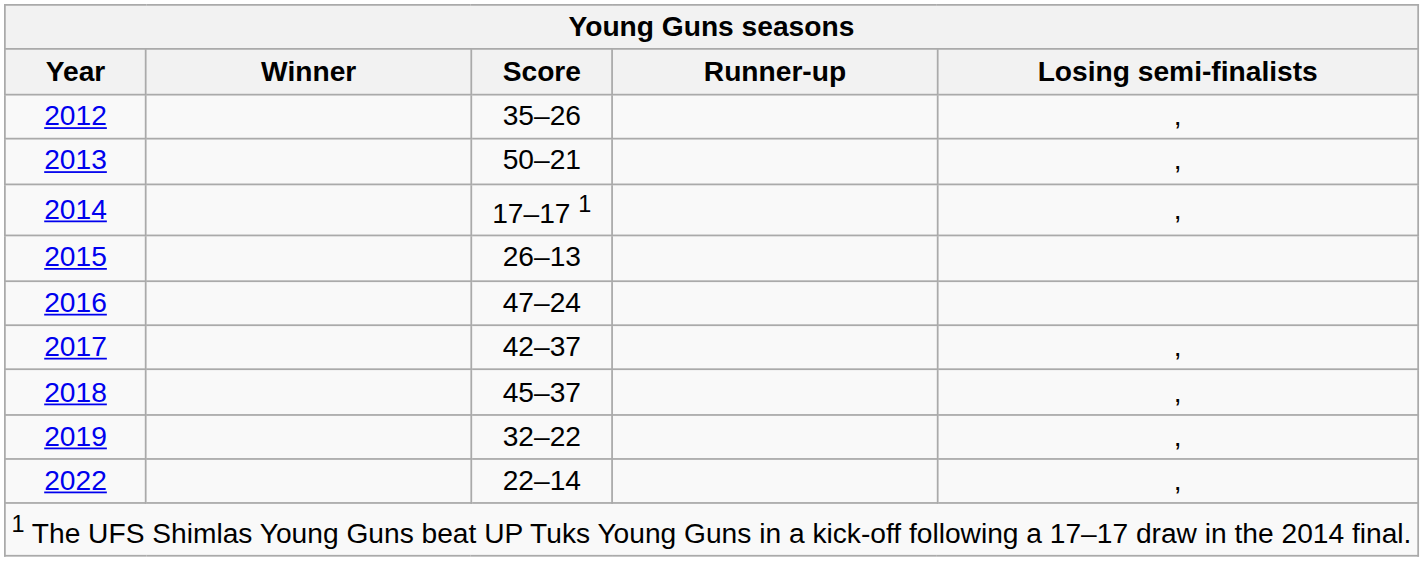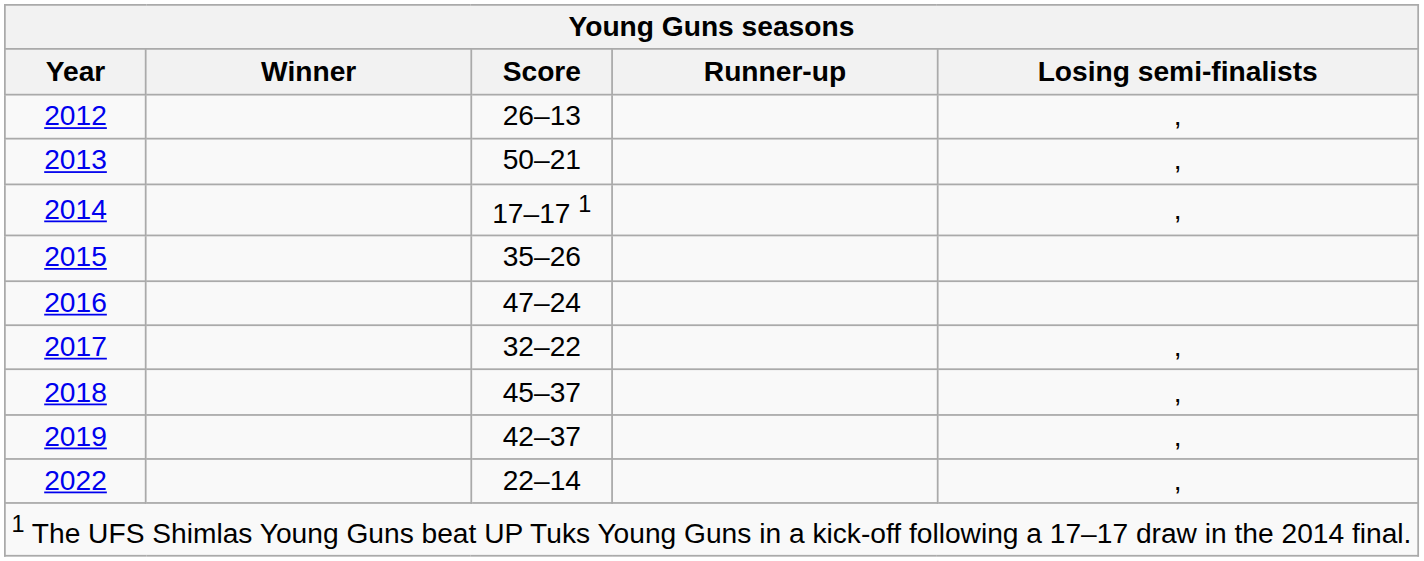2012 | Score: 35–26 -> 26–13
2015 | Score: 26–13 -> 35–26
2017 | Score: 42–37 -> 32–22
2019 | Score: 32–22 -> 42–37
